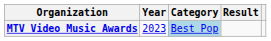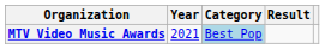MTV Video Music Awards | Year: 2023 -> 2021
